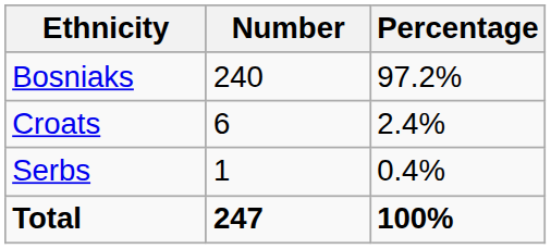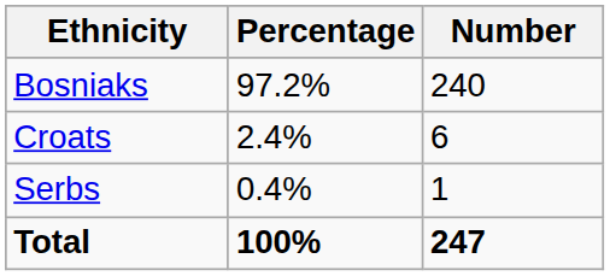columns swapped: Number <-> Percentage
